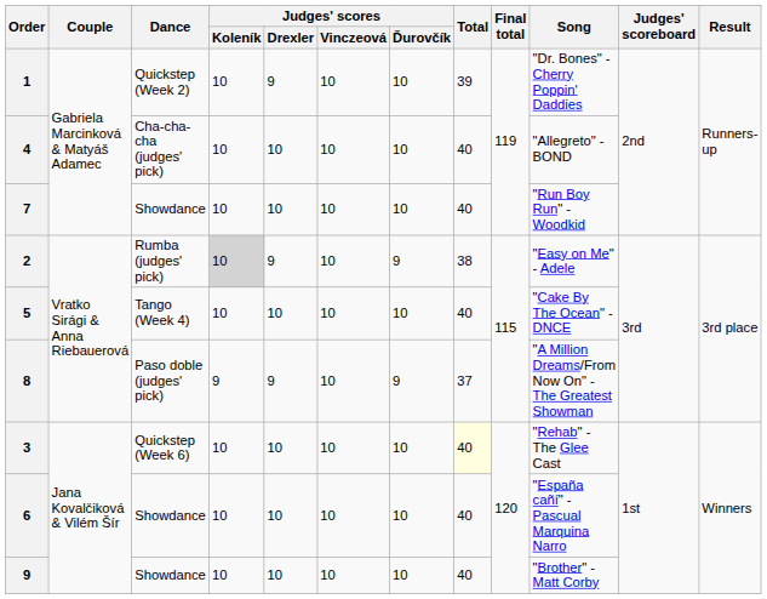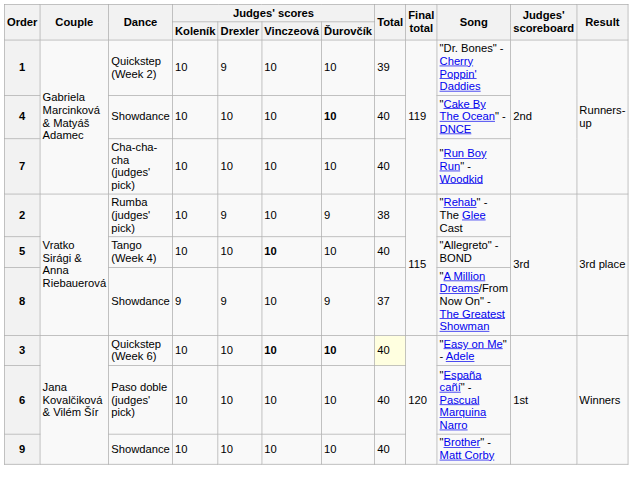4 | Dance: Cha-cha-cha (judges' pick) -> Showdance
4 | Judges' scores / Ďurovčík: normal -> bold
4 | Song: "Allegreto" - BOND -> "Cake By The Ocean" - DNCE
7 | Dance: Showdance -> Cha-cha-cha (judges' pick)
2 | Judges' scores / Koleník: lightgrey background -> no background
2 | Song: "Easy on Me" - Adele -> "Rehab" - The Glee Cast
5 | Judges' scores / Vinczeová: normal -> bold
5 | Song: "Cake By The Ocean" - DNCE -> "Allegreto" - BOND
8 | Dance: Paso doble (judges' pick) -> Showdance
3 | Judges' scores / Vinczeová: normal -> bold
3 | Judges' scores / Ďurovčík: normal -> bold
3 | Song: "Rehab" - The Glee Cast -> "Easy on Me" - Adele
6 | Dance: Showdance -> Paso doble (judges' pick)
